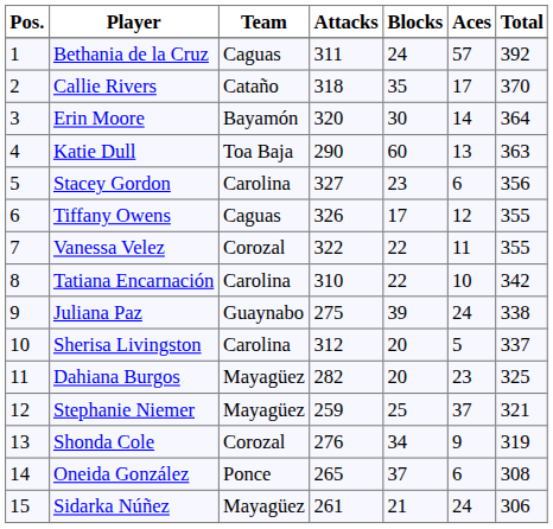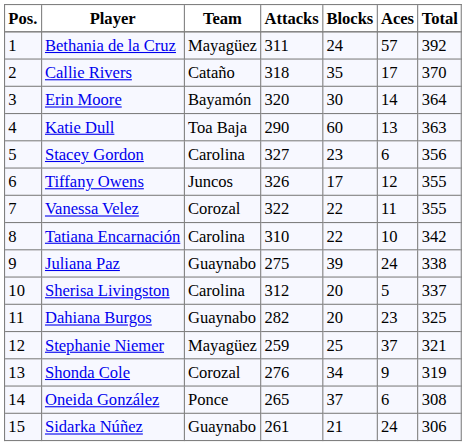Bethania de la Cruz | Team: Caguas -> Mayagüez
Tiffany Owens | Team: Caguas -> Juncos
Dahiana Burgos | Team: Mayagüez -> Guaynabo
Sidarka Núñez | Team: Mayagüez -> Guaynabo
